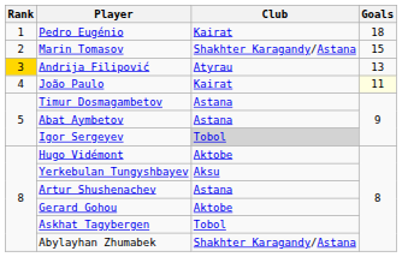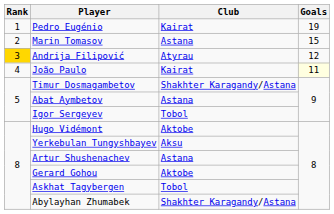Pedro Eugénio | Goals: 18 -> 19
Marin Tomasov | Club: Shakhter Karagandy/Astana -> Astana
Andrija Filipović | Goals: 13 -> 12
Timur Dosmagambetov | Club: Astana -> Shakhter Karagandy/Astana
Igor Sergeyev | Club: lightgrey background -> no background
